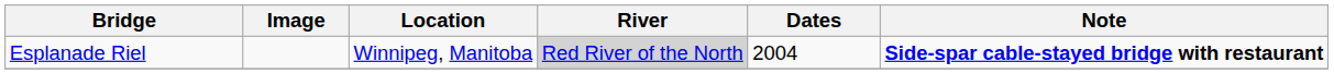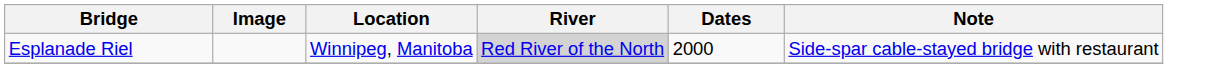Esplanade Riel | Dates: 2004 -> 2000
Esplanade Riel | Note: bold -> normal
